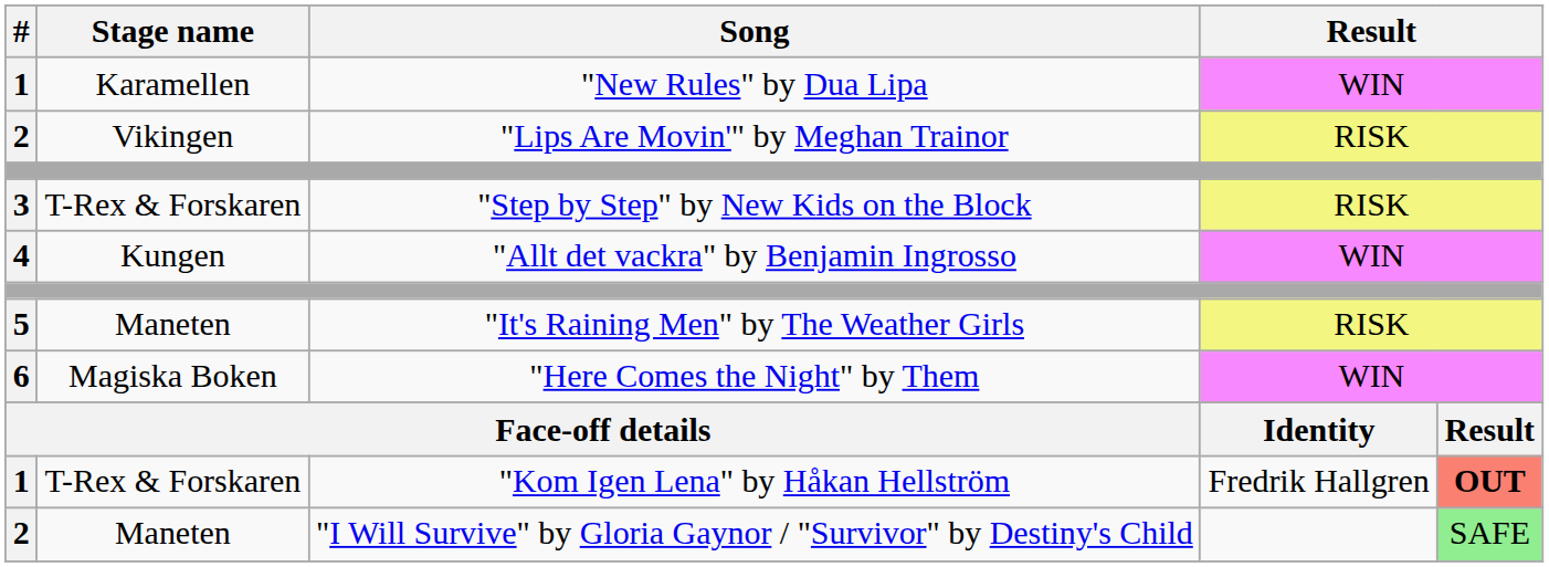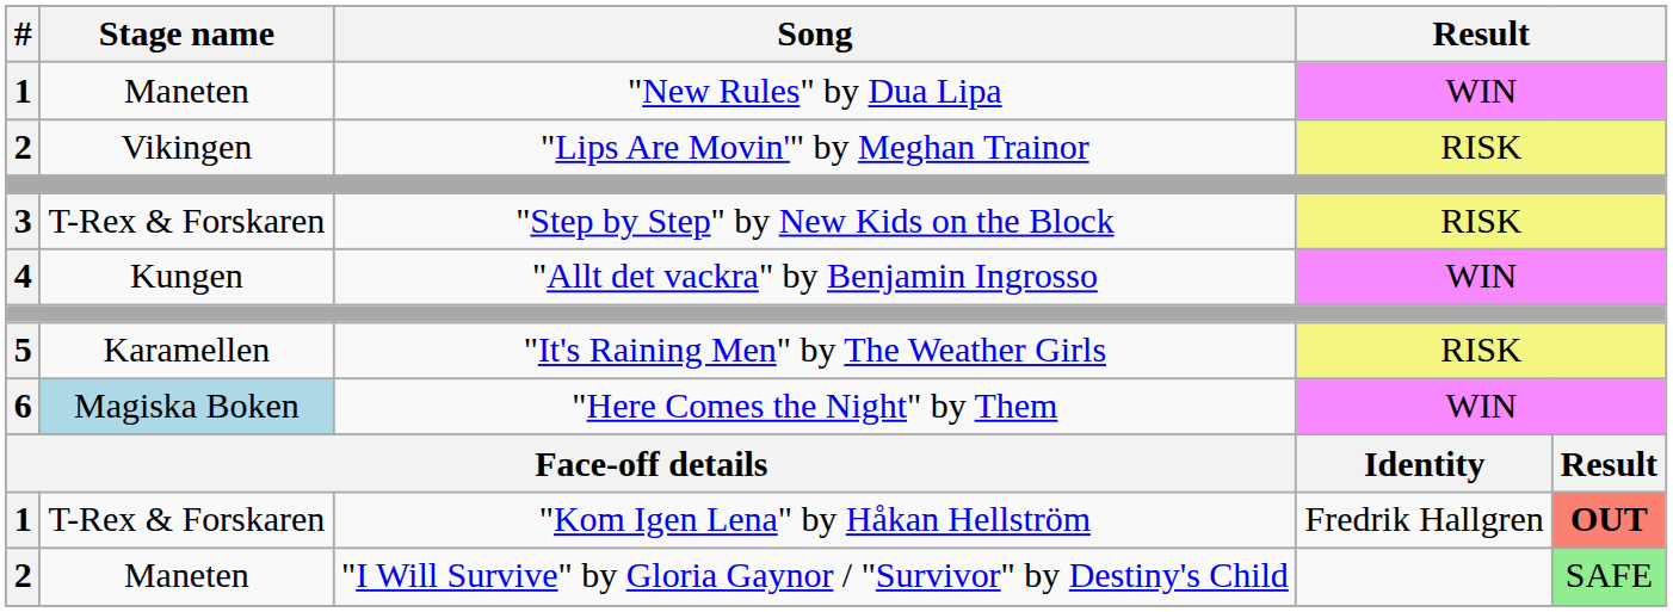"New Rules" by Dua Lipa | Stage name: Karamellen -> Maneten
"It's Raining Men" by The Weather Girls | Stage name: Maneten -> Karamellen
"Here Comes the Night" by Them | Stage name: no background -> lightblue background
